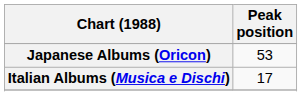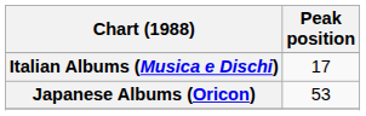rows swapped: Italian Albums (Musica e Dischi) <-> Japanese Albums (Oricon)
